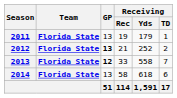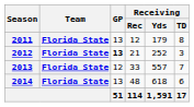2011 | Receiving / Rec: 19 -> 12
2011 | Receiving / TD: 1 -> 8
2012 | Receiving / TD: 2 -> 3
2013 | GP: bold -> normal
2013 | Receiving / Yds: 558 -> 557
2014 | Receiving / Rec: 58 -> 48
